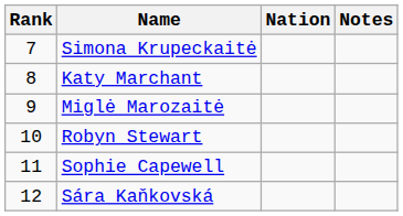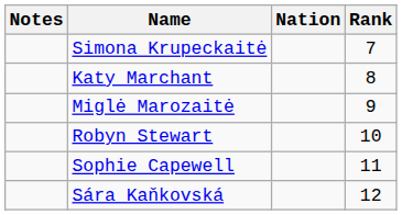columns swapped: Rank <-> Notes
